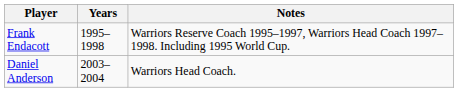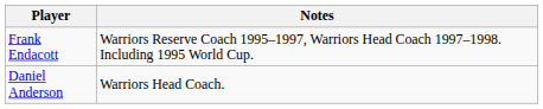- column: Years | 1995–1998 | 2003–2004
